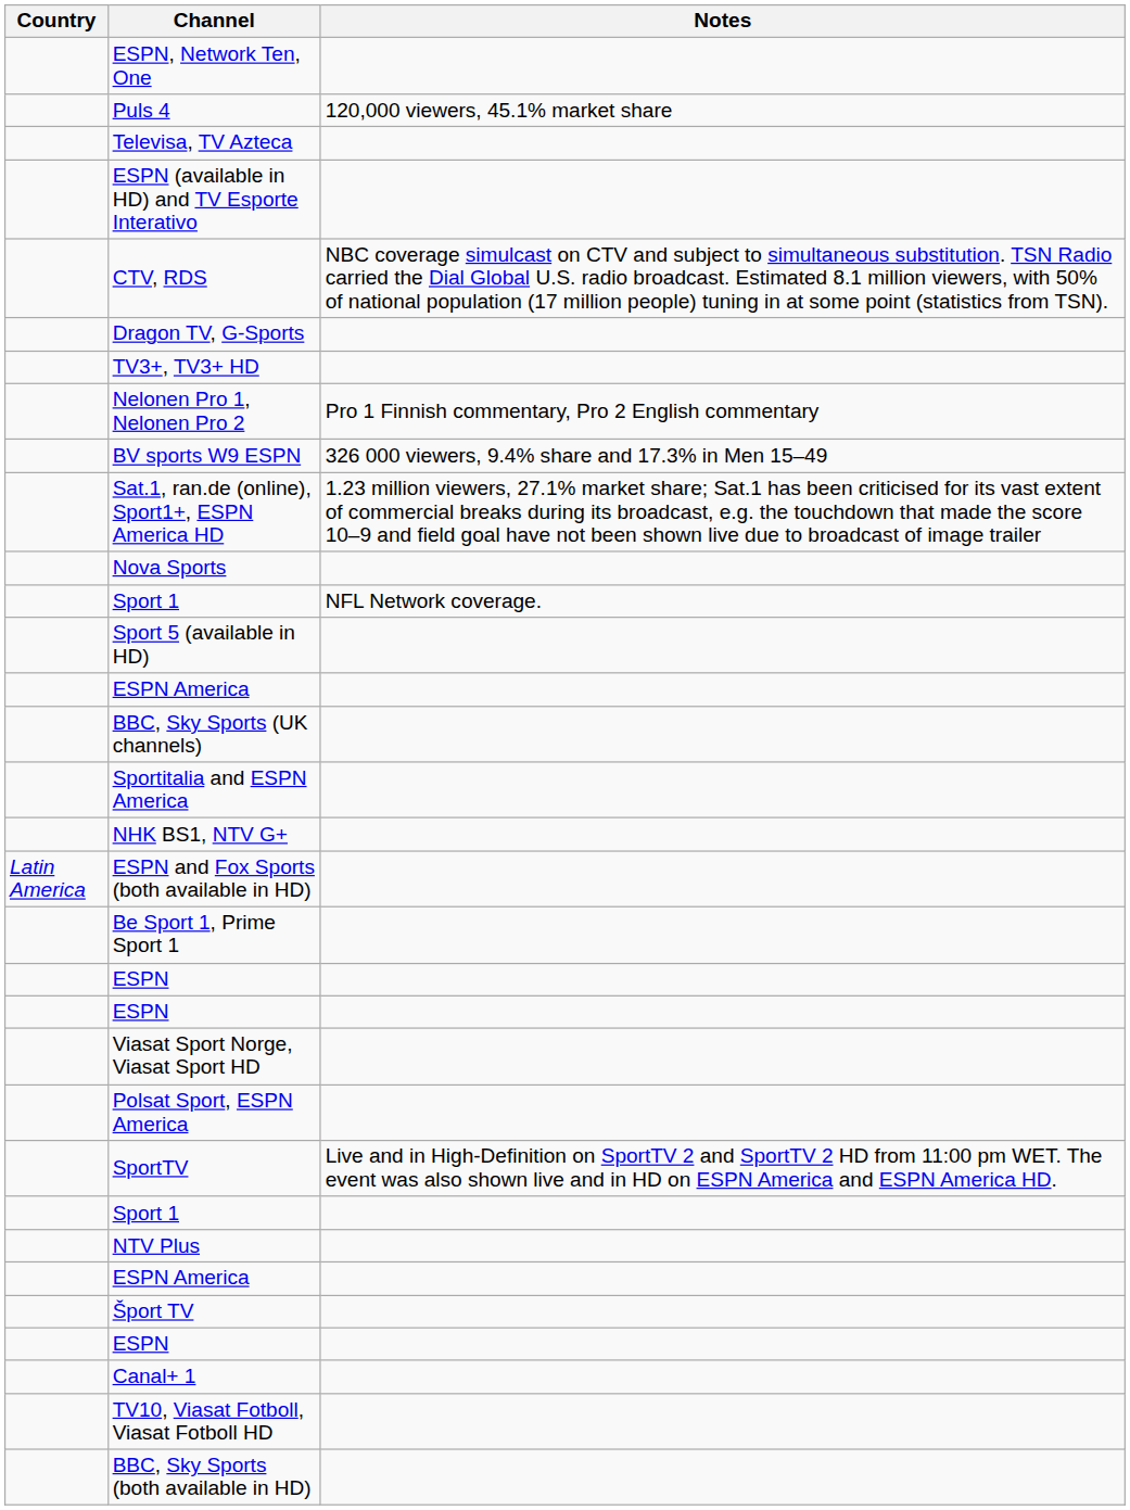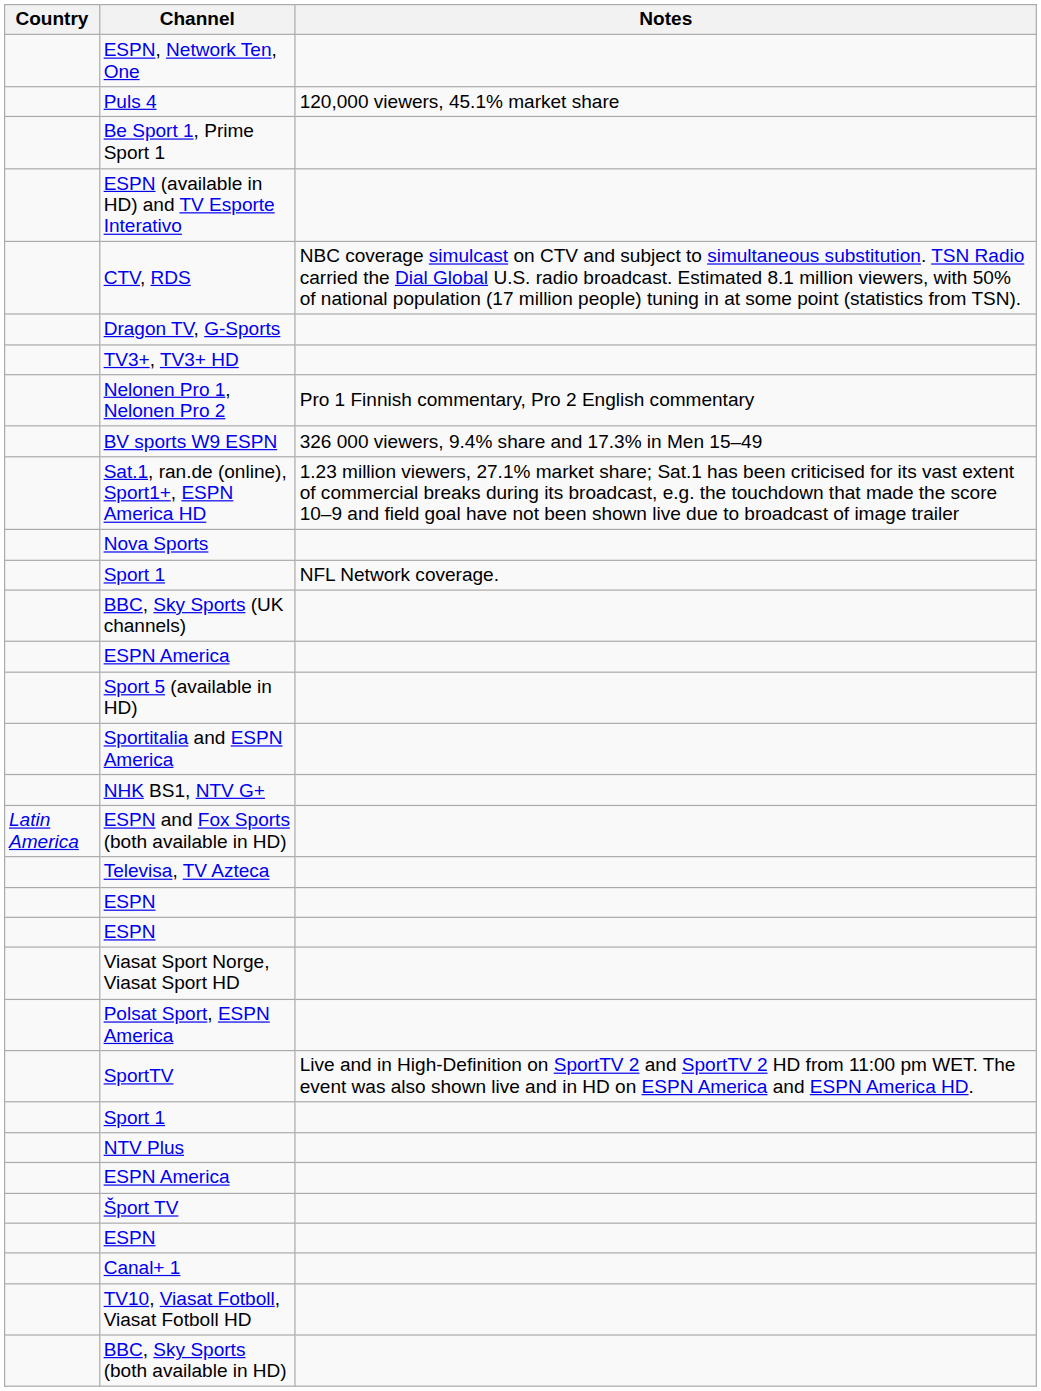rows swapped: Be Sport 1, Prime Sport 1 <-> Televisa, TV Azteca
rows swapped: BBC, Sky Sports (UK channels) <-> Sport 5 (available in HD)
